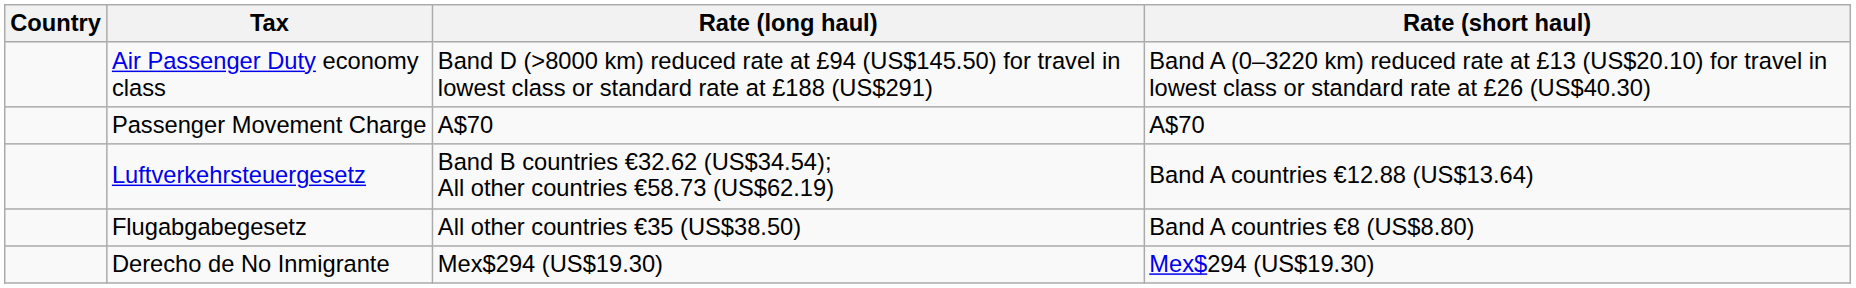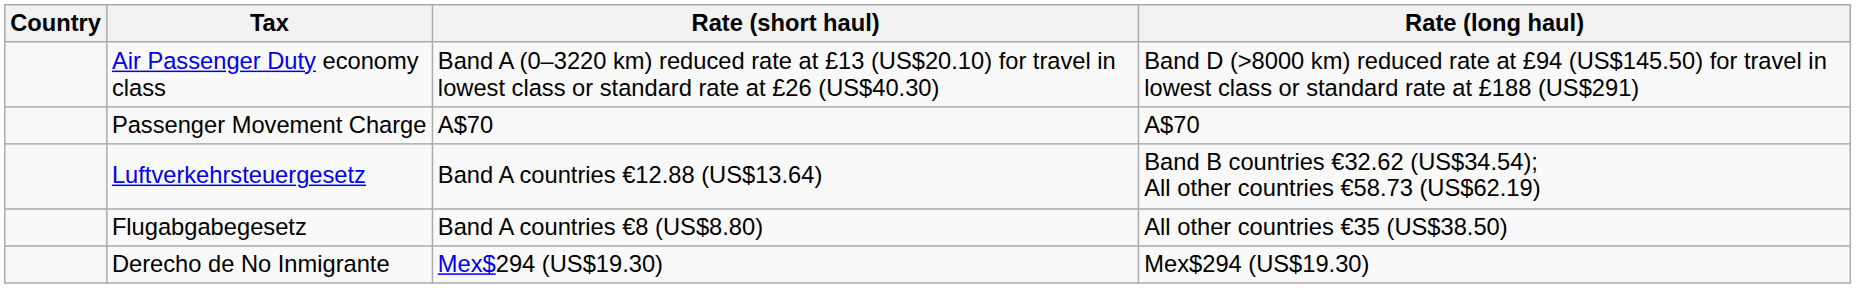columns swapped: Rate (short haul) <-> Rate (long haul)
